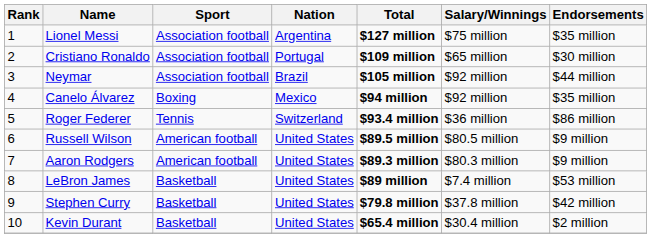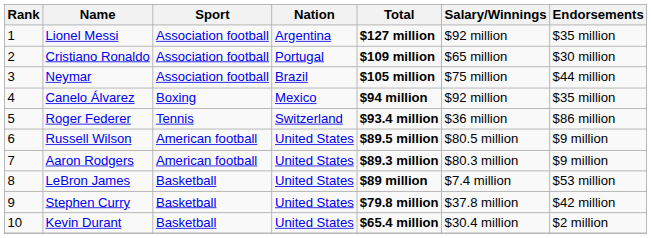Lionel Messi | Salary/Winnings: $75 million -> $92 million
Neymar | Salary/Winnings: $92 million -> $75 million
